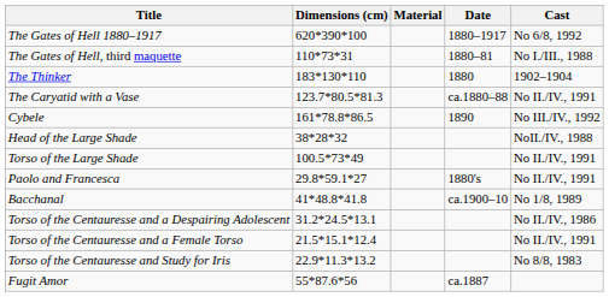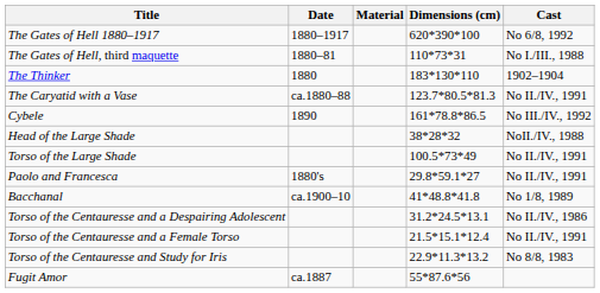columns swapped: Date <-> Dimensions (cm)
